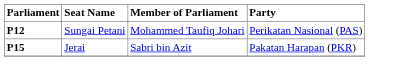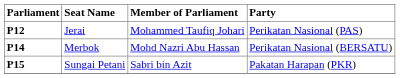P12 | Seat Name: Sungai Petani -> Jerai
+ row: P14 | Merbok | Mohd Nazri Abu Hassan | Perikatan Nasional (BERSATU)
P15 | Seat Name: Jerai -> Sungai Petani
